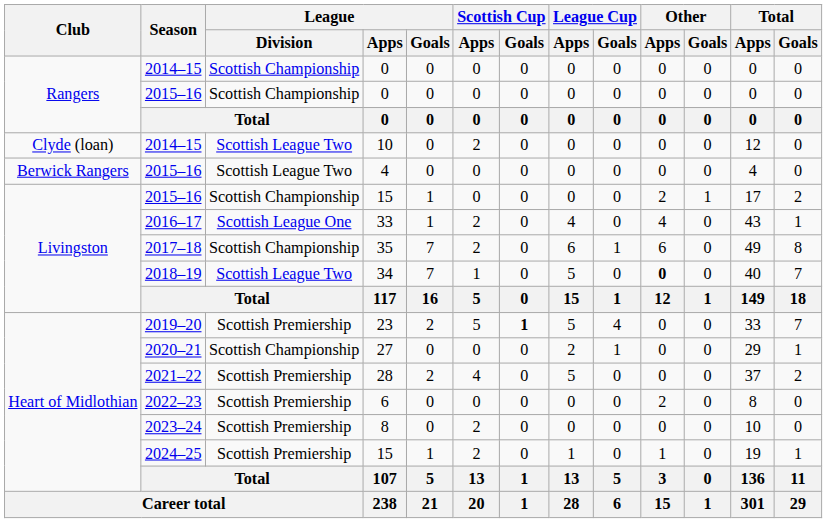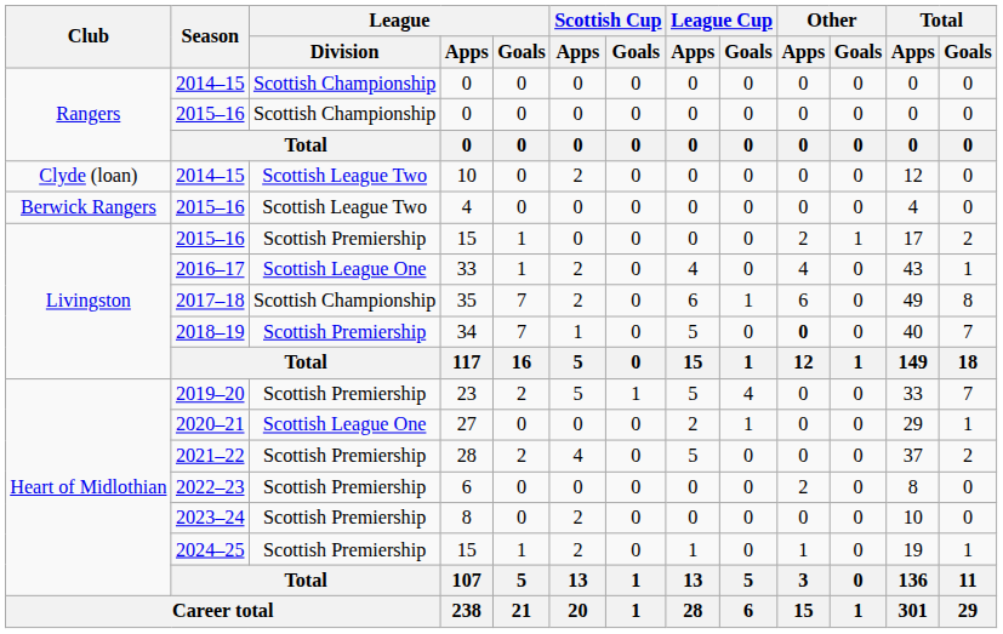2015–16 / 15 | League / Division: Scottish Championship -> Scottish Premiership
34 | League / Division: Scottish League Two -> Scottish Premiership
23 | Scottish Cup / Goals: bold -> normal
27 | League / Division: Scottish Championship -> Scottish League One
